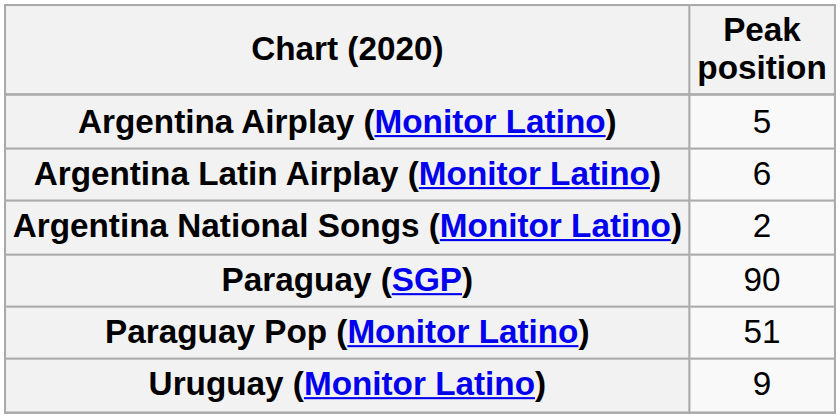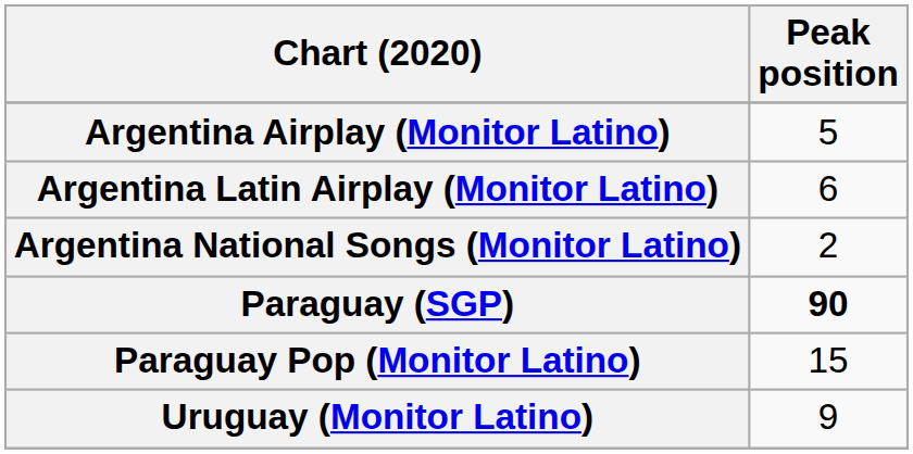Paraguay (SGP) | Peak position: normal -> bold
Paraguay Pop (Monitor Latino) | Peak position: 51 -> 15
